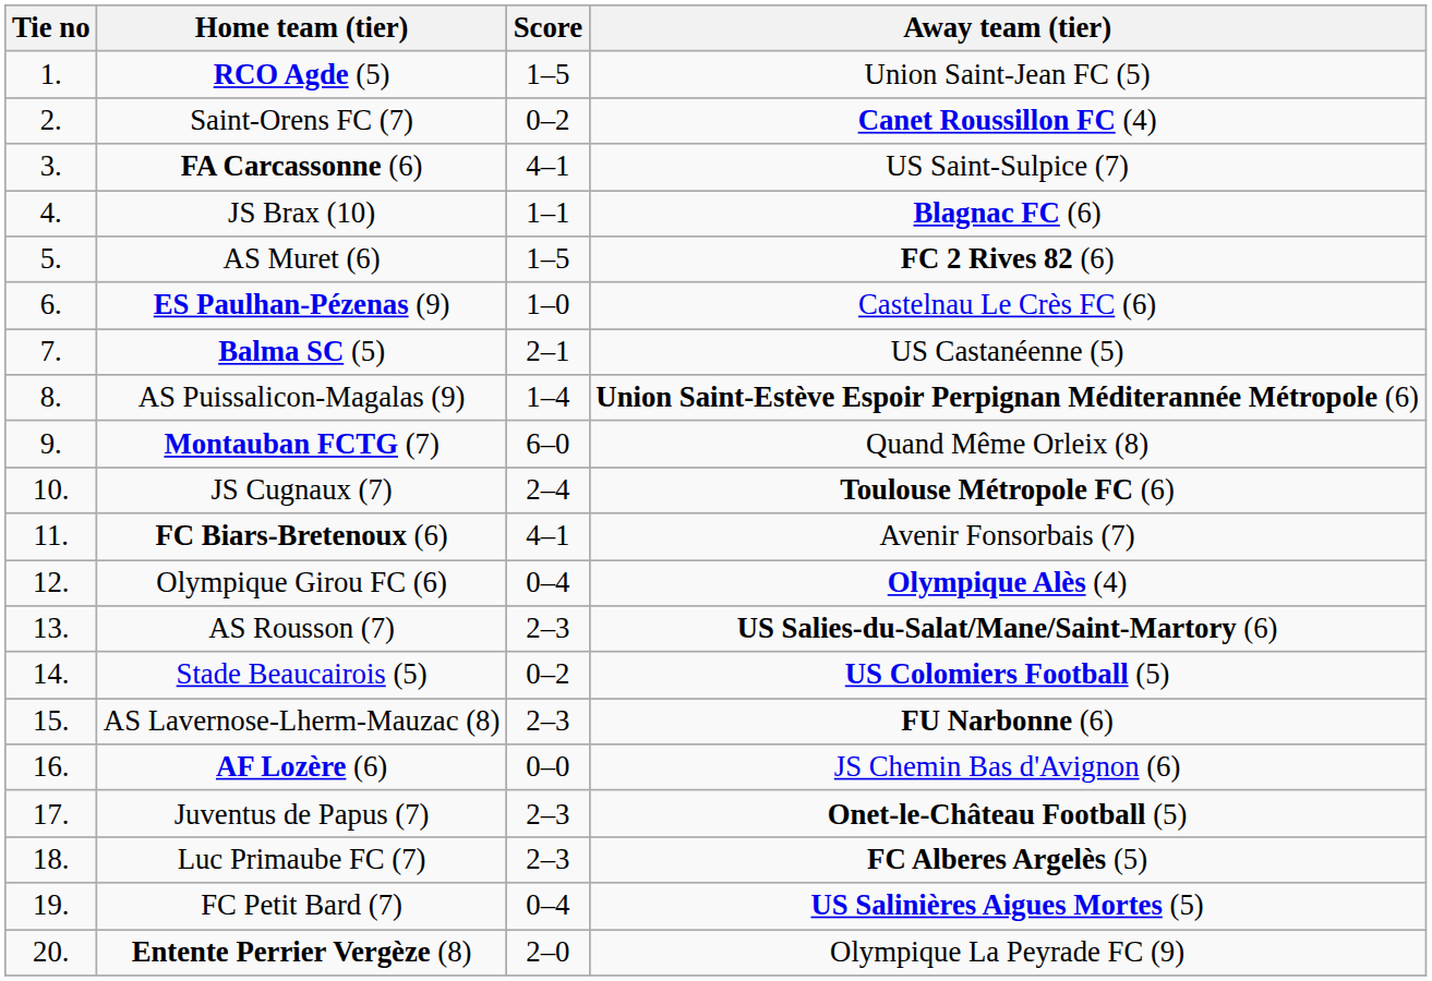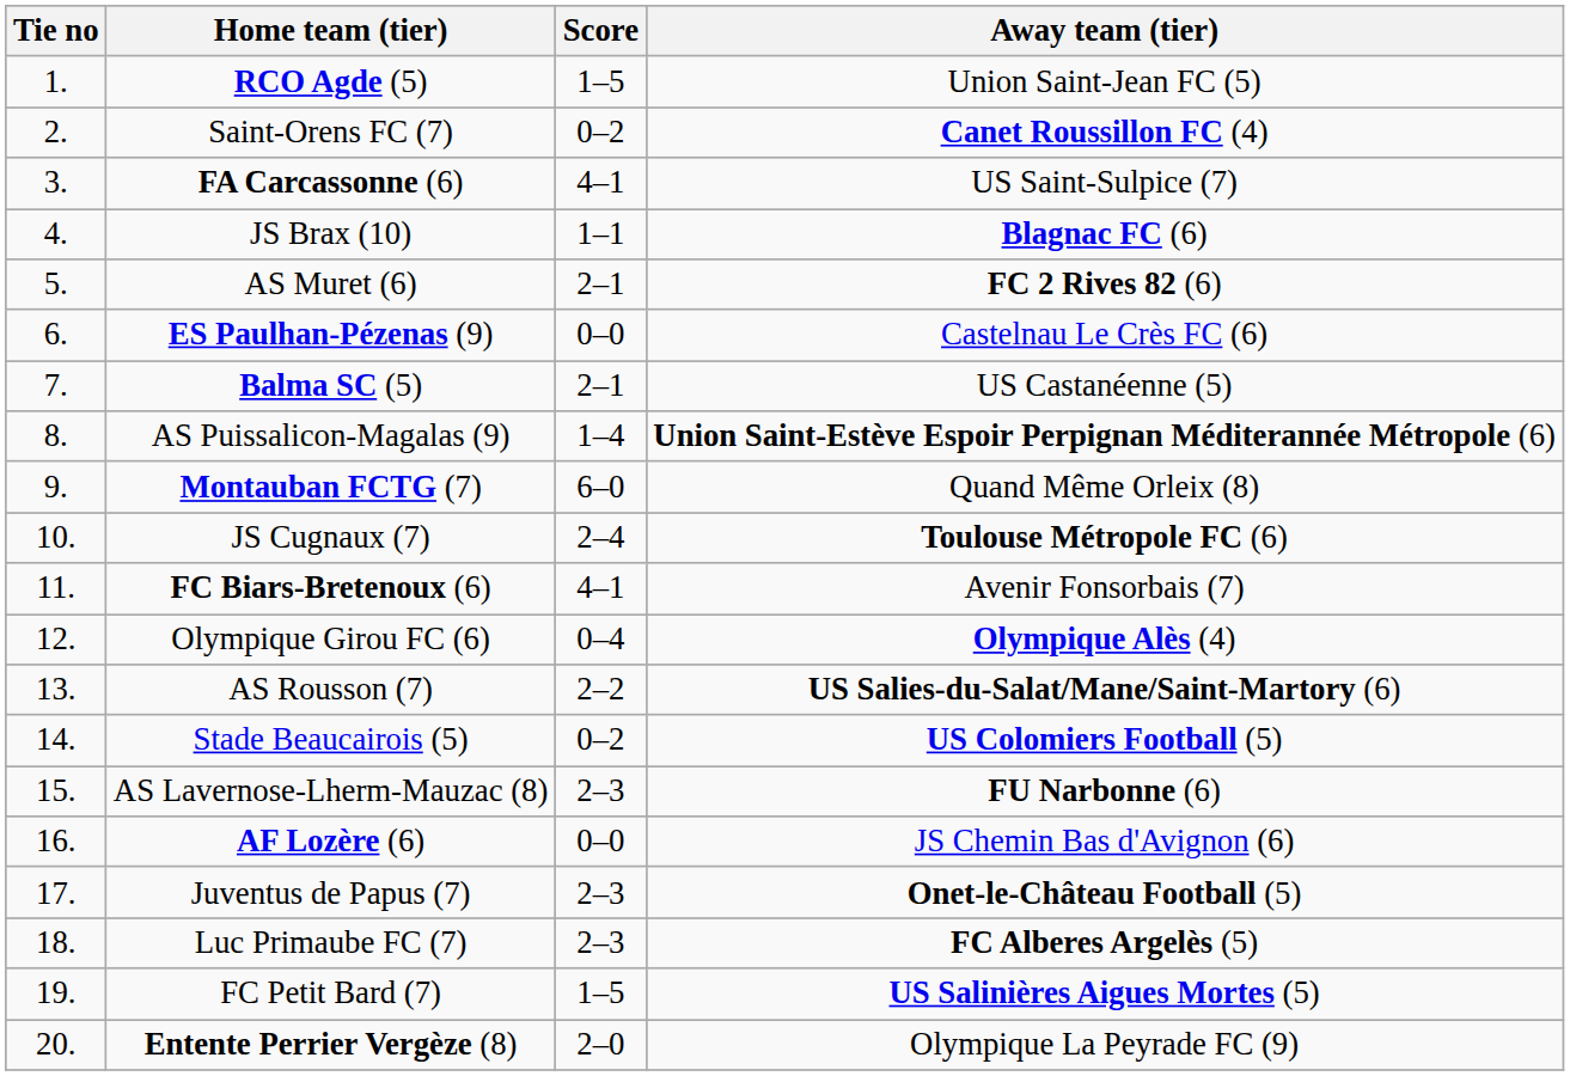AS Muret (6) | Score: 1–5 -> 2–1
ES Paulhan-Pézenas (9) | Score: 1–0 -> 0–0
AS Rousson (7) | Score: 2–3 -> 2–2
FC Petit Bard (7) | Score: 0–4 -> 1–5
